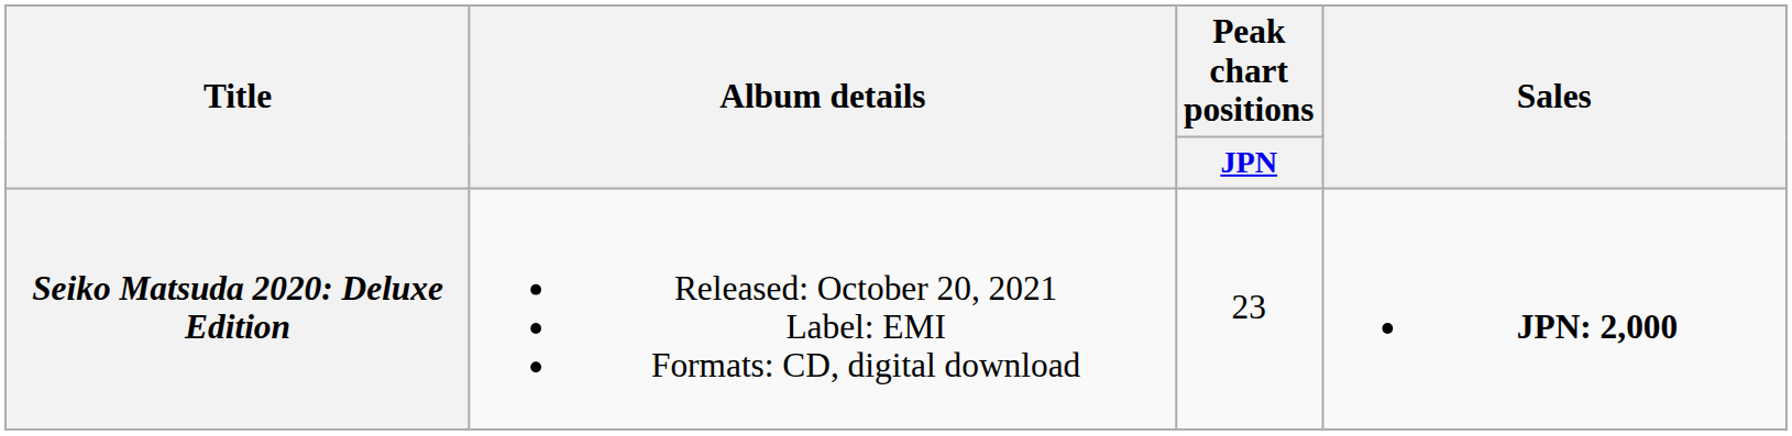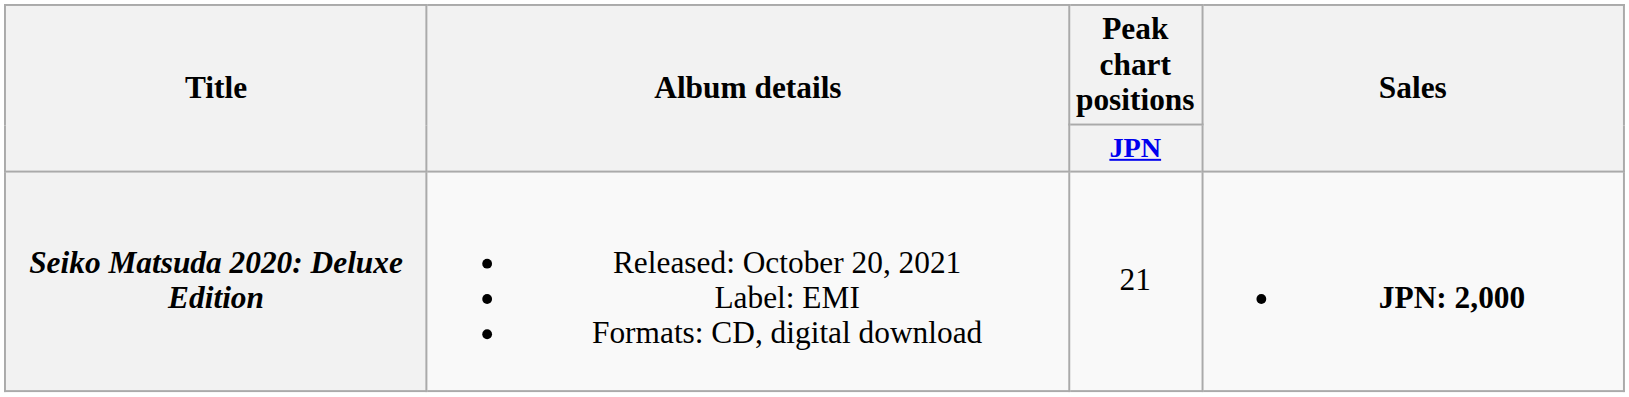Seiko Matsuda 2020: Deluxe Edition | Peak chart positions / JPN: 23 -> 21
